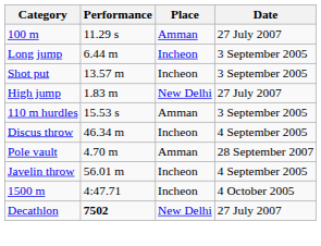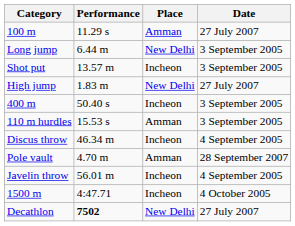Long jump | Place: Incheon -> New Delhi
+ row: 400 m | 50.40 s | Incheon | 3 September 2005
